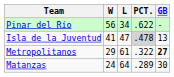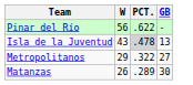- column: L | 34 | 47 | 61 | 64
Isla de la Juventud | W: 41 -> 43
Metropolitanos | GB: bold -> normal
Matanzas | W: 24 -> 26
